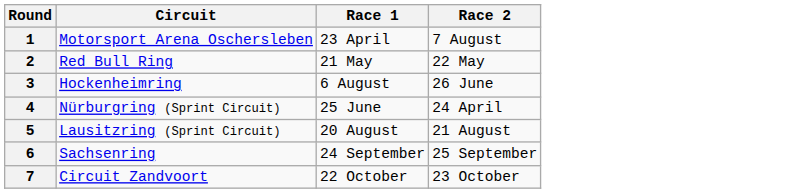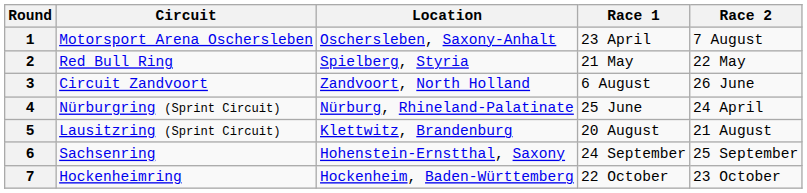+ column: Location | Oschersleben, Saxony-Anhalt | Spielberg, Styria | Zandvoort, North Holland | Nürburg, Rhineland-Palatinate | Klettwitz, Brandenburg | Hohenstein-Ernstthal, Saxony | Hockenheim, Baden-Württemberg
3 | Circuit: Hockenheimring -> Circuit Zandvoort
7 | Circuit: Circuit Zandvoort -> Hockenheimring
